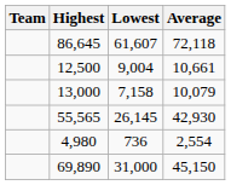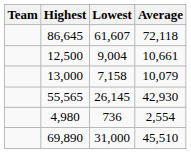69,890 | Average: 45,150 -> 45,510
